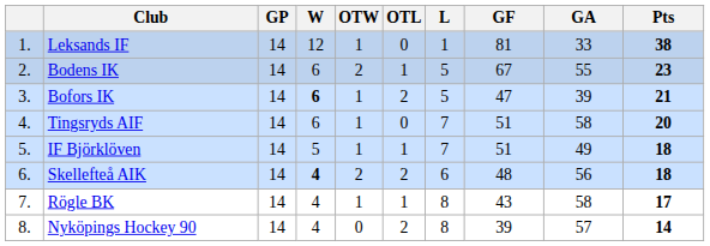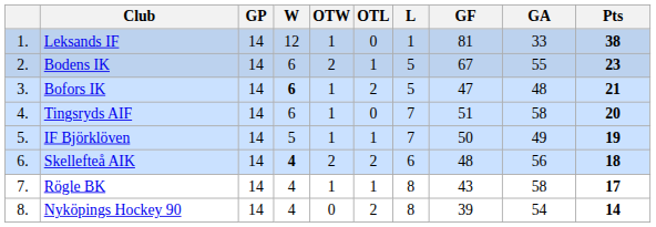Bofors IK | GA: 39 -> 48
IF Björklöven | GF: 51 -> 50
IF Björklöven | Pts: 18 -> 19
Nyköpings Hockey 90 | GA: 57 -> 54
